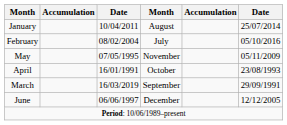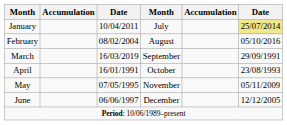January | column 4: August -> July
January | column 6: no background -> khaki background
February | column 4: July -> August
rows swapped: March <-> May
